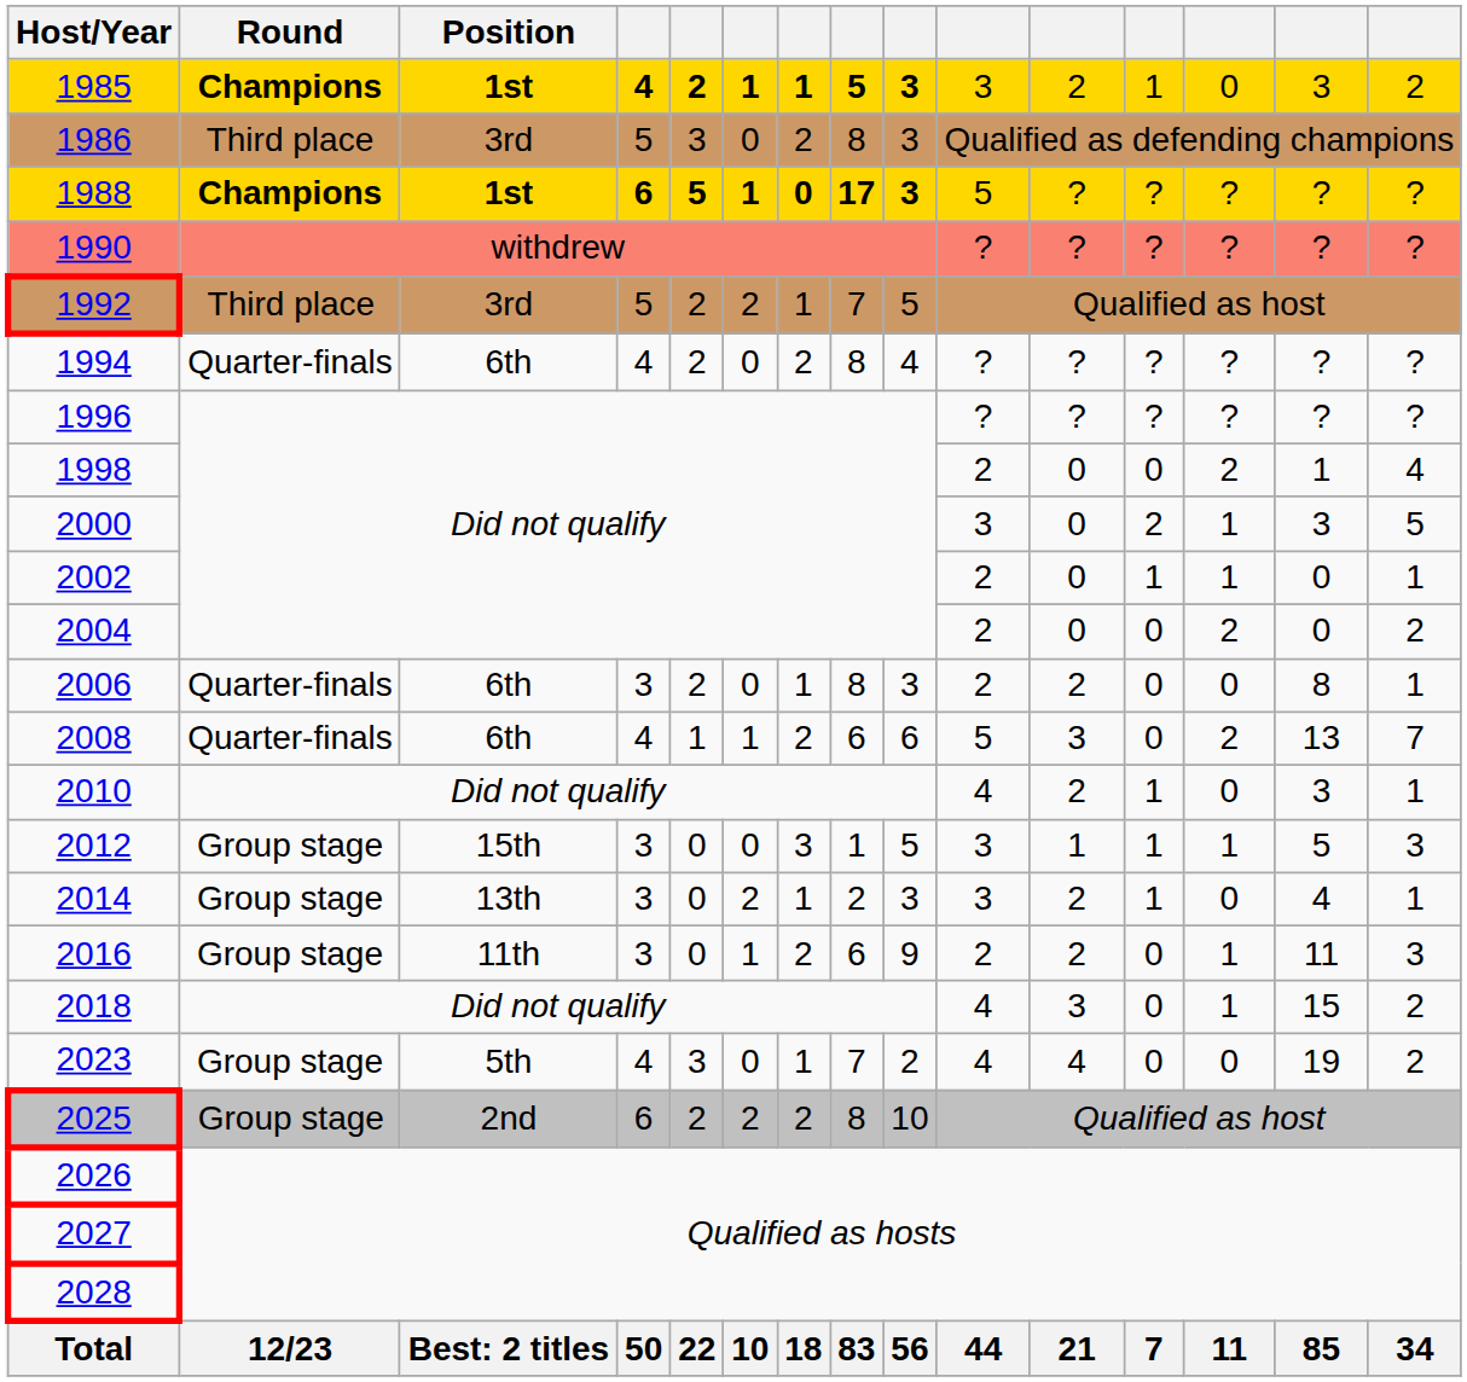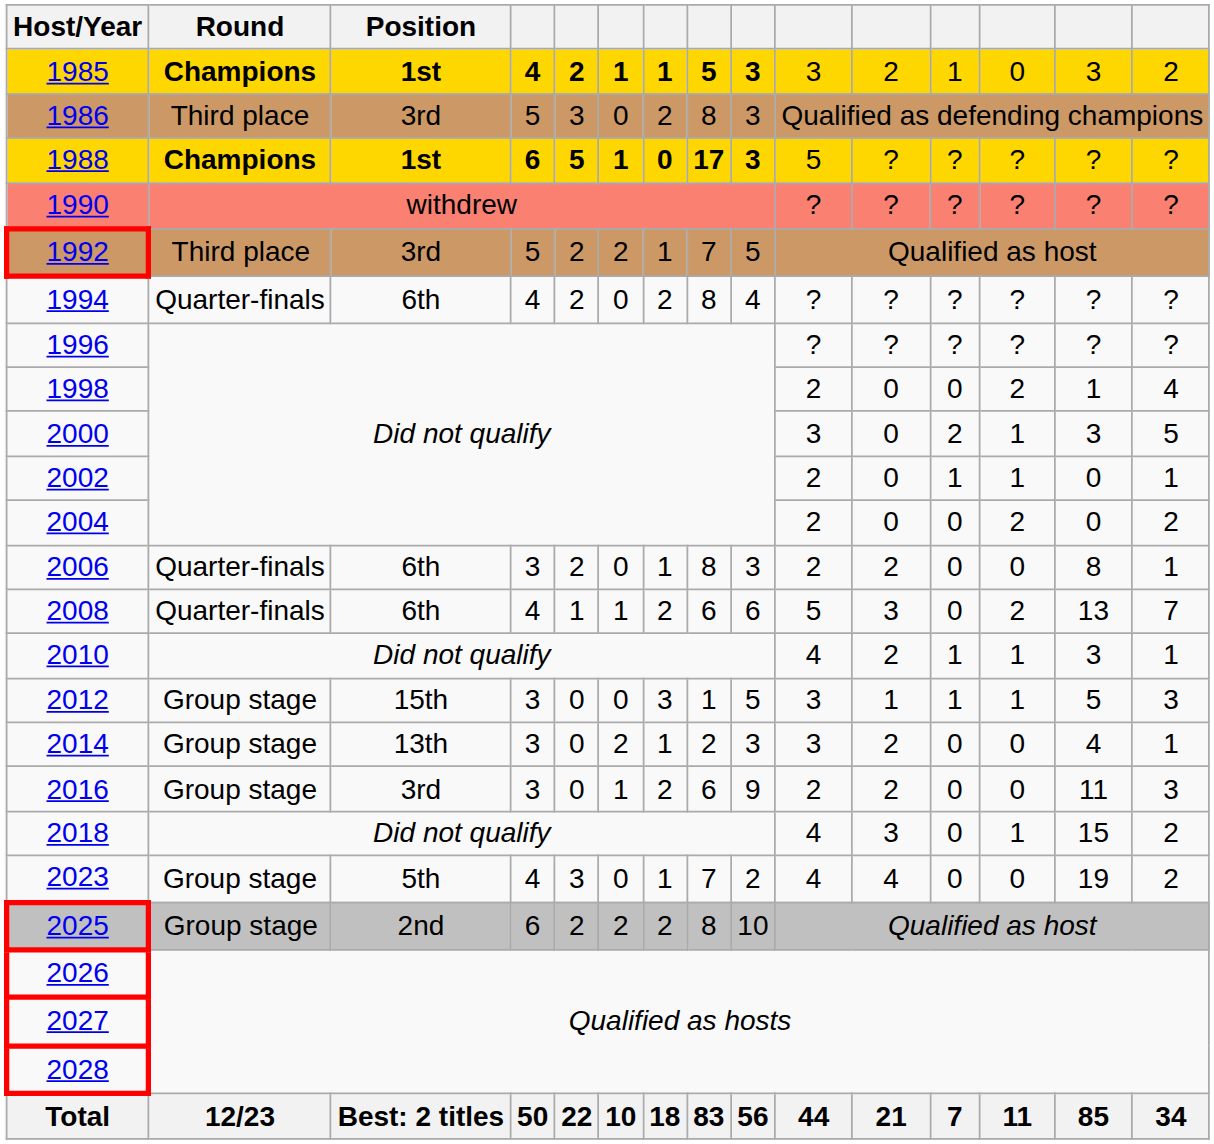2010 | column 13: 0 -> 1
2014 | column 12: 1 -> 0
2016 | Position: 11th -> 3rd
2016 | column 13: 1 -> 0
